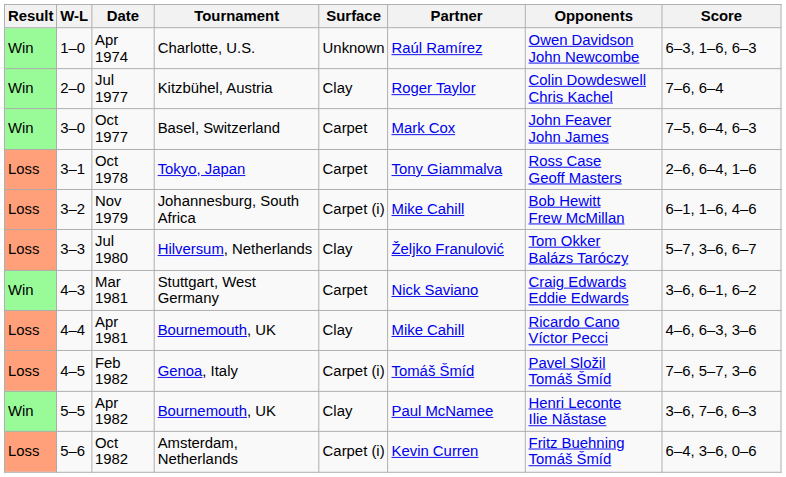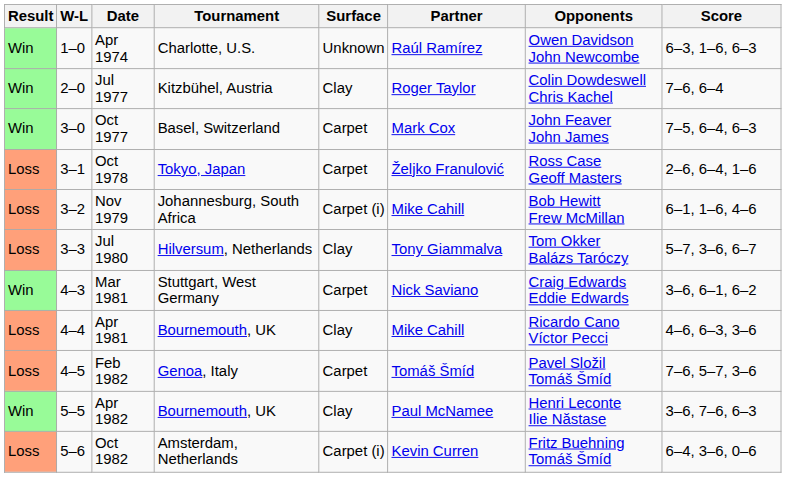Oct 1978 | Partner: Tony Giammalva -> Željko Franulović
Jul 1980 | Partner: Željko Franulović -> Tony Giammalva
Feb 1982 | Surface: Carpet (i) -> Carpet
